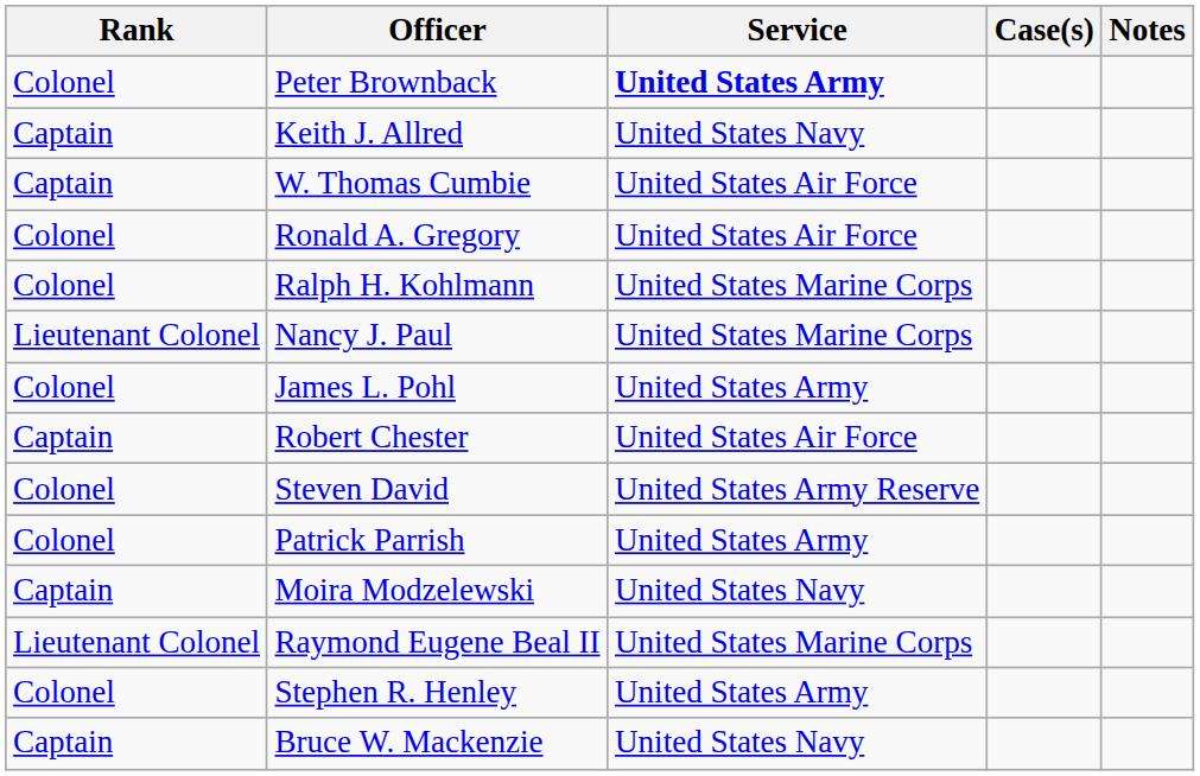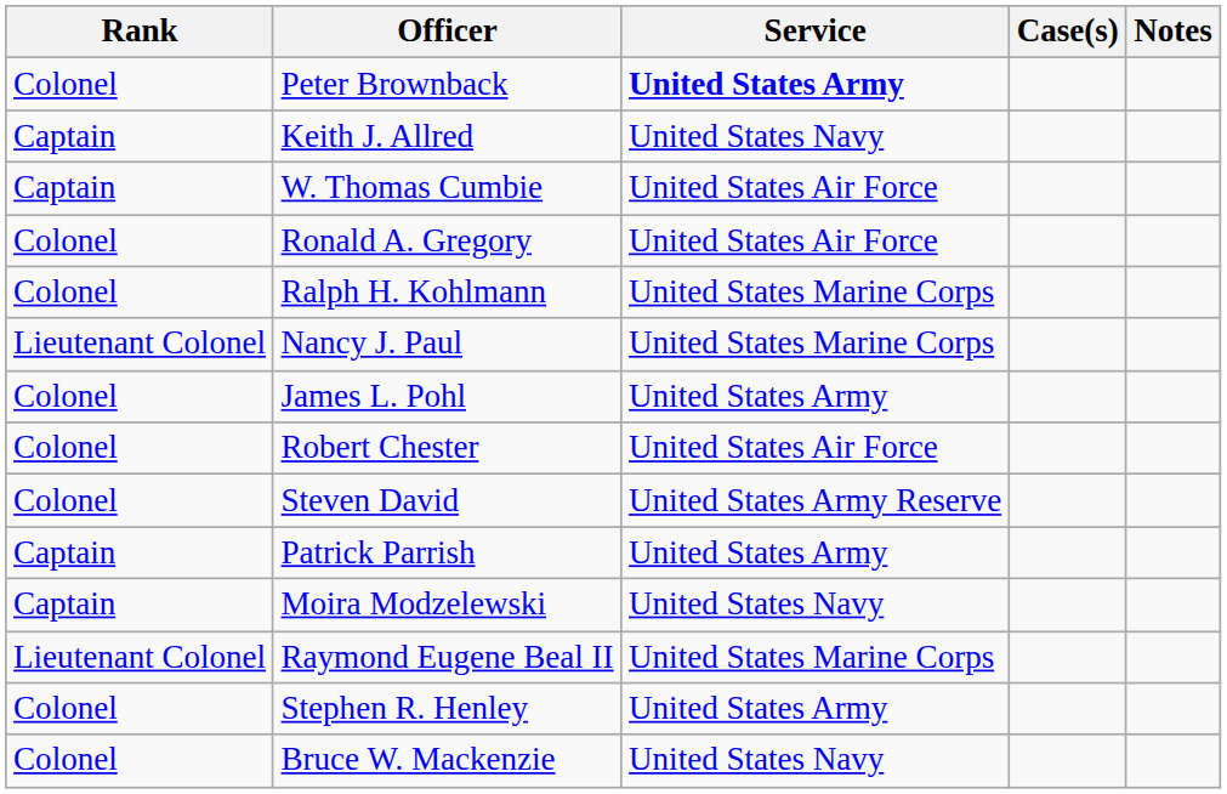Robert Chester | Rank: Captain -> Colonel
Patrick Parrish | Rank: Colonel -> Captain
Bruce W. Mackenzie | Rank: Captain -> Colonel
